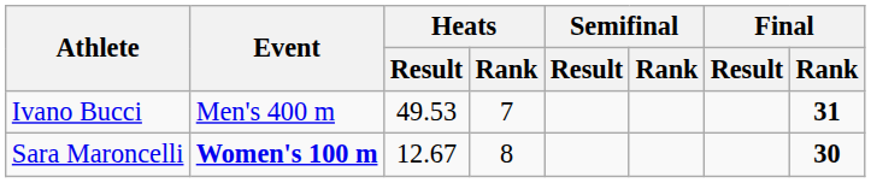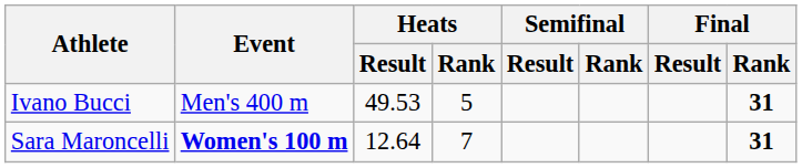Ivano Bucci | Heats / Rank: 7 -> 5
Sara Maroncelli | Heats / Result: 12.67 -> 12.64
Sara Maroncelli | Heats / Rank: 8 -> 7
Sara Maroncelli | Final / Rank: 30 -> 31
